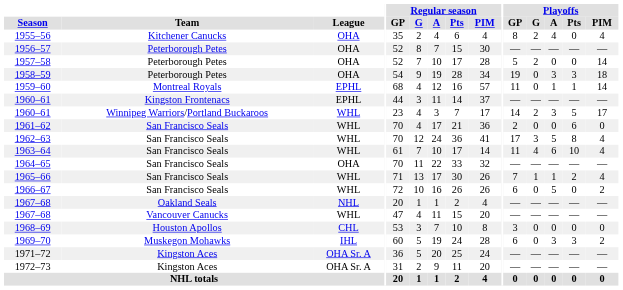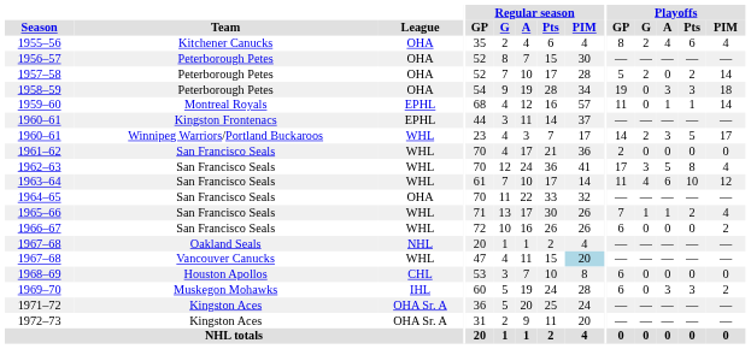1955–56 | Playoffs / Pts: 0 -> 6
1957–58 | Playoffs / Pts: 0 -> 2
1961–62 | Playoffs / Pts: 6 -> 0
1963–64 | Playoffs / PIM: 4 -> 12
1966–67 | Playoffs / A: 5 -> 0
1967–68 / Vancouver Canucks | Regular season / PIM: no background -> lightblue background
1968–69 | Playoffs / GP: 3 -> 6
